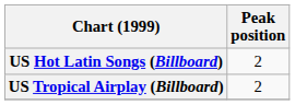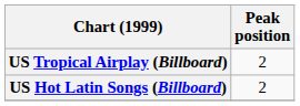rows swapped: US Hot Latin Songs (Billboard) <-> US Tropical Airplay (Billboard)
